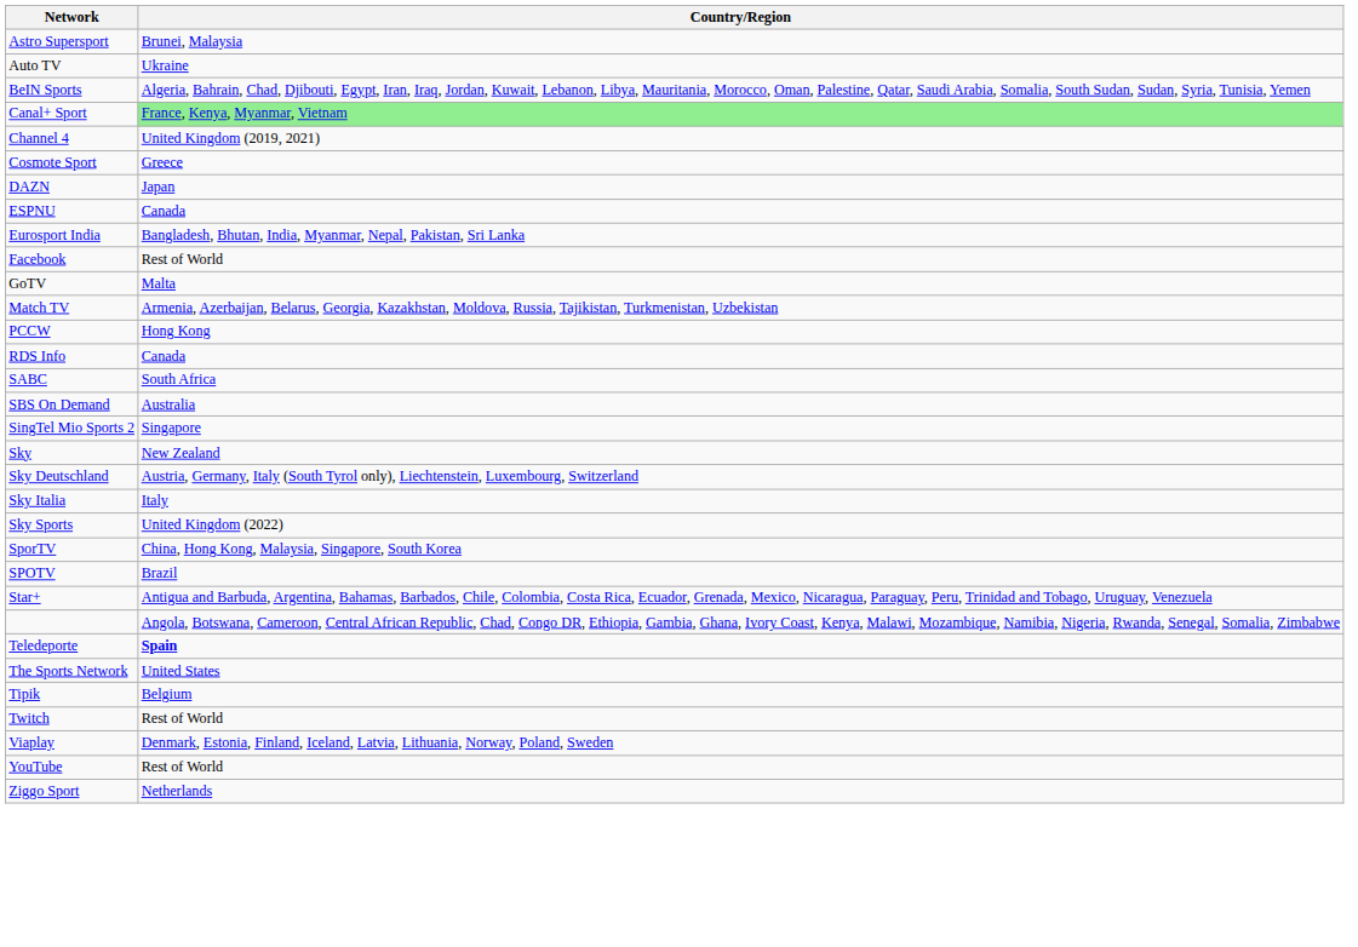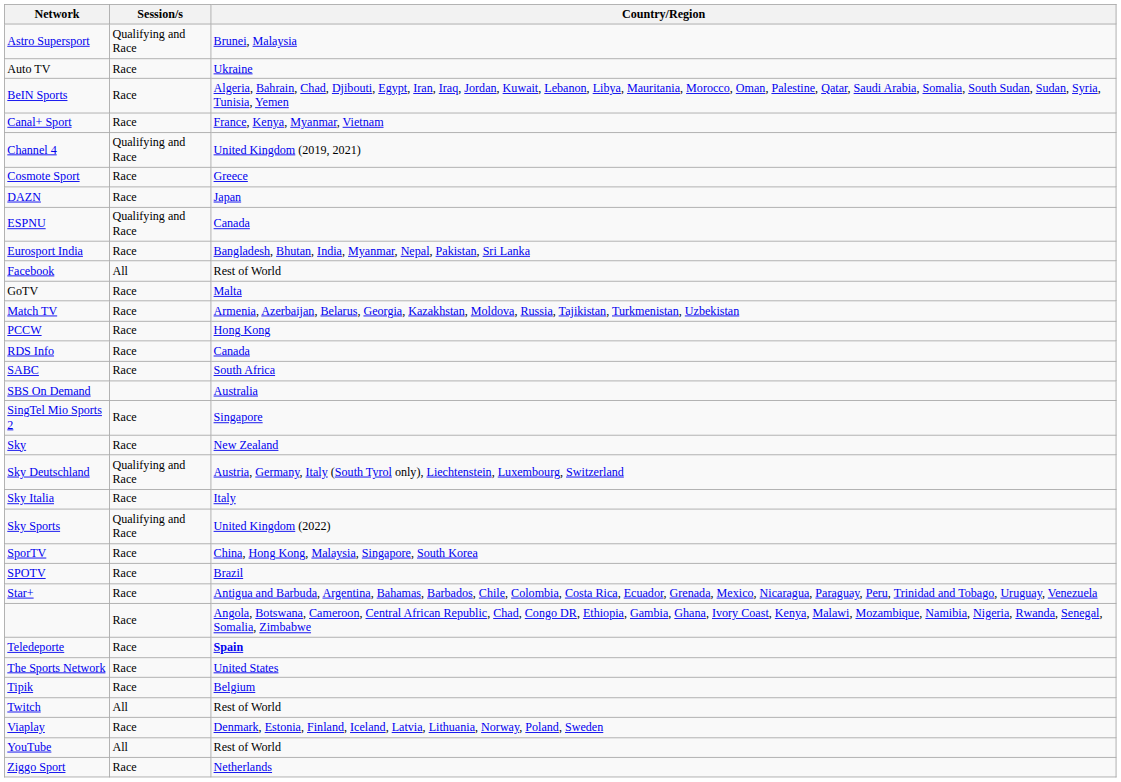+ column: Session/s | Qualifying and Race | Race | Race | Race | Qualifying and Race | Race | Race | Qualifying and Race | Race | All | Race | Race | Race | Race | Race | Race | Race | Qualifying and Race | Race | Qualifying and Race | Race | Race | Race | Race | Race | Race | Race | All | Race | All | Race
Canal+ Sport | Country/Region: lightgreen background -> no background
